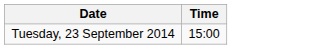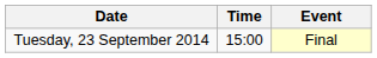+ column: Event | Final
